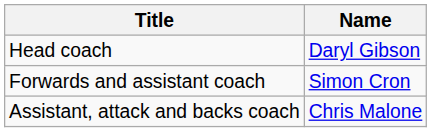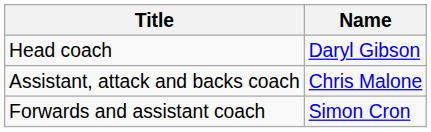rows swapped: Assistant, attack and backs coach <-> Forwards and assistant coach
